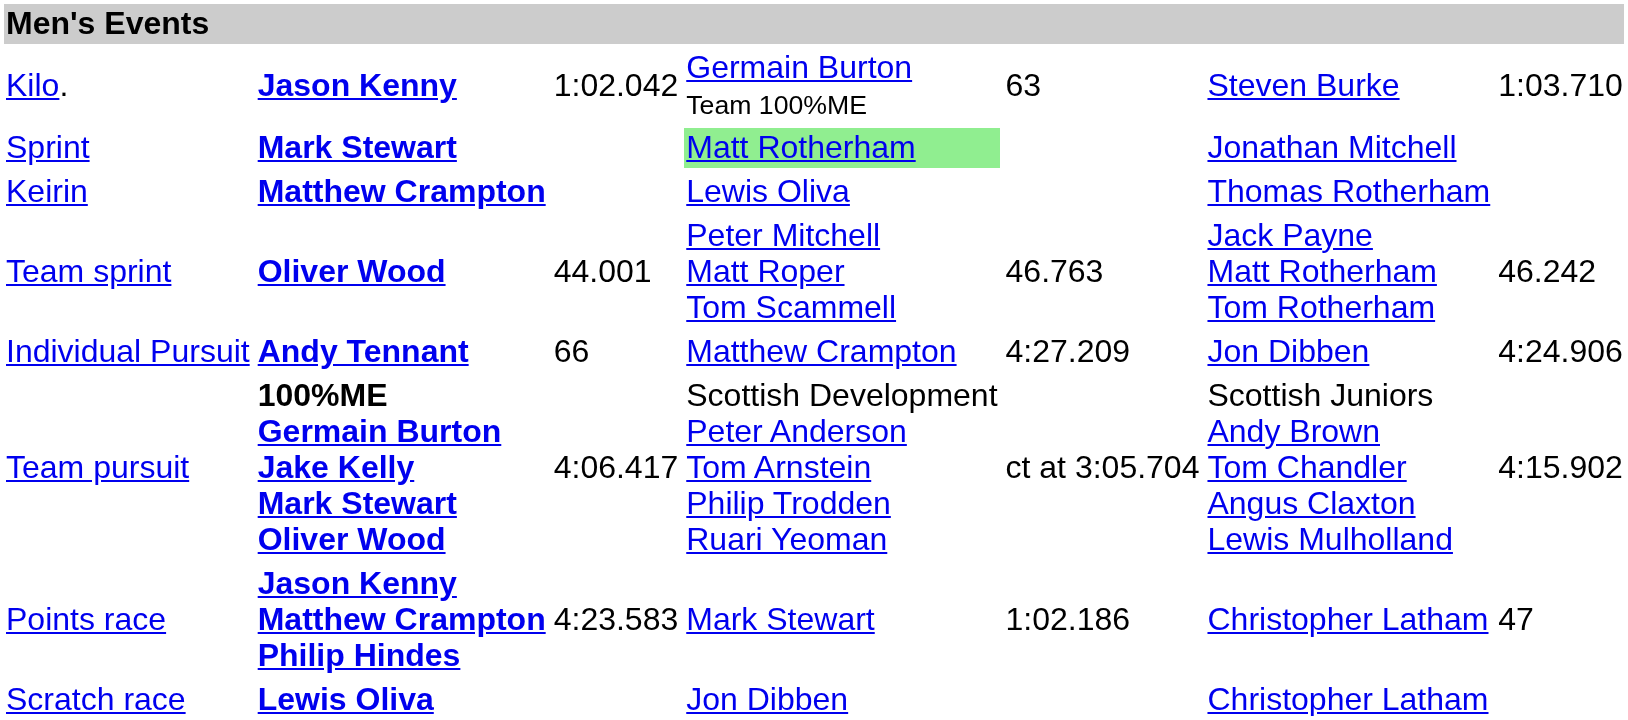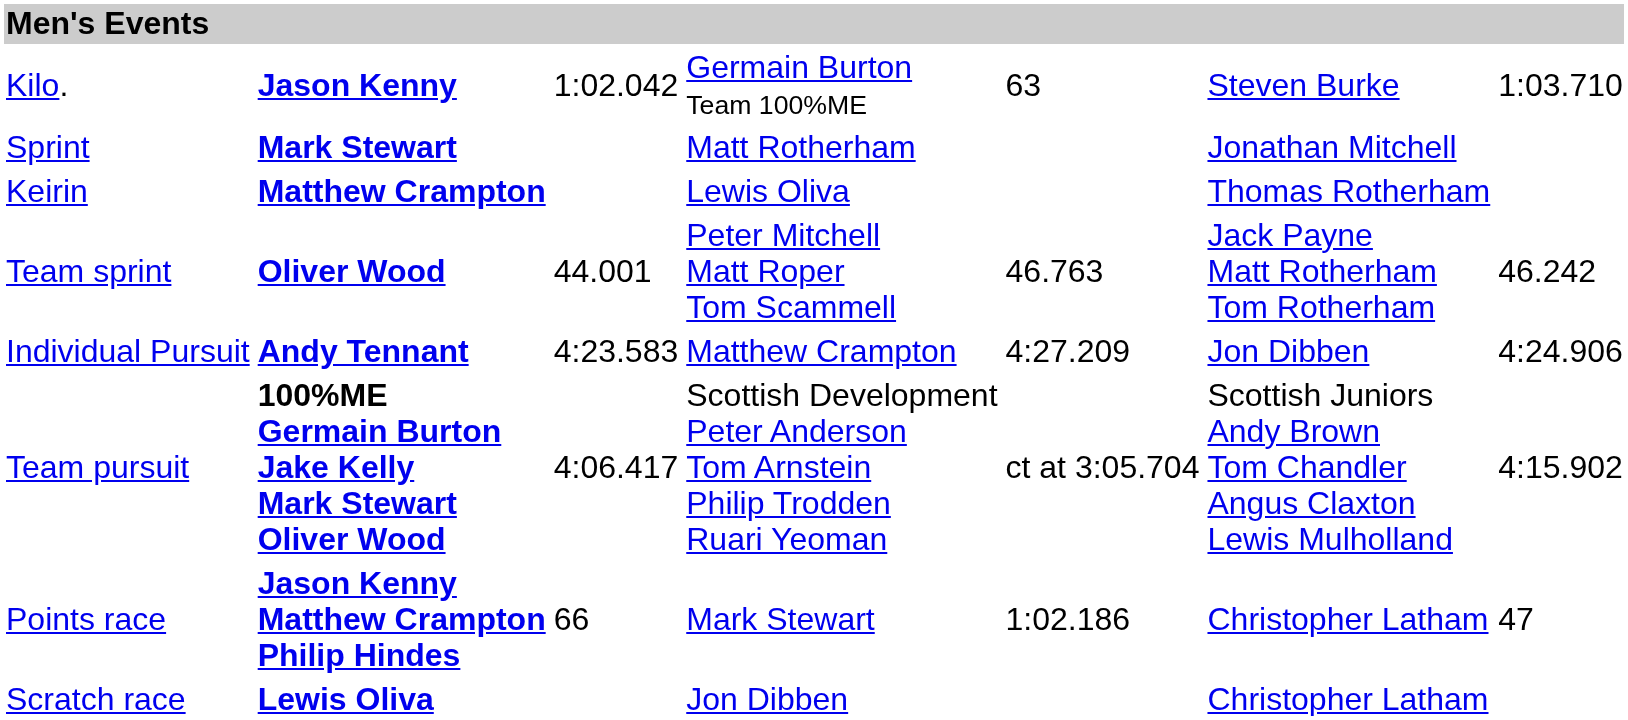Sprint | column 4: lightgreen background -> no background
Individual Pursuit | column 3: 66 -> 4:23.583
Points race | column 3: 4:23.583 -> 66
